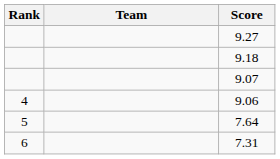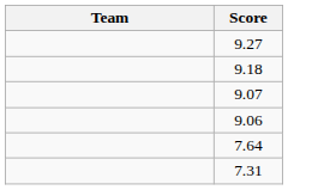- column: Rank | 4 | 5 | 6
